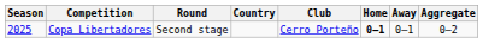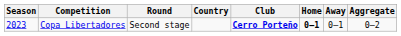Copa Libertadores | Season: 2025 -> 2023
Copa Libertadores | Club: normal -> bold
